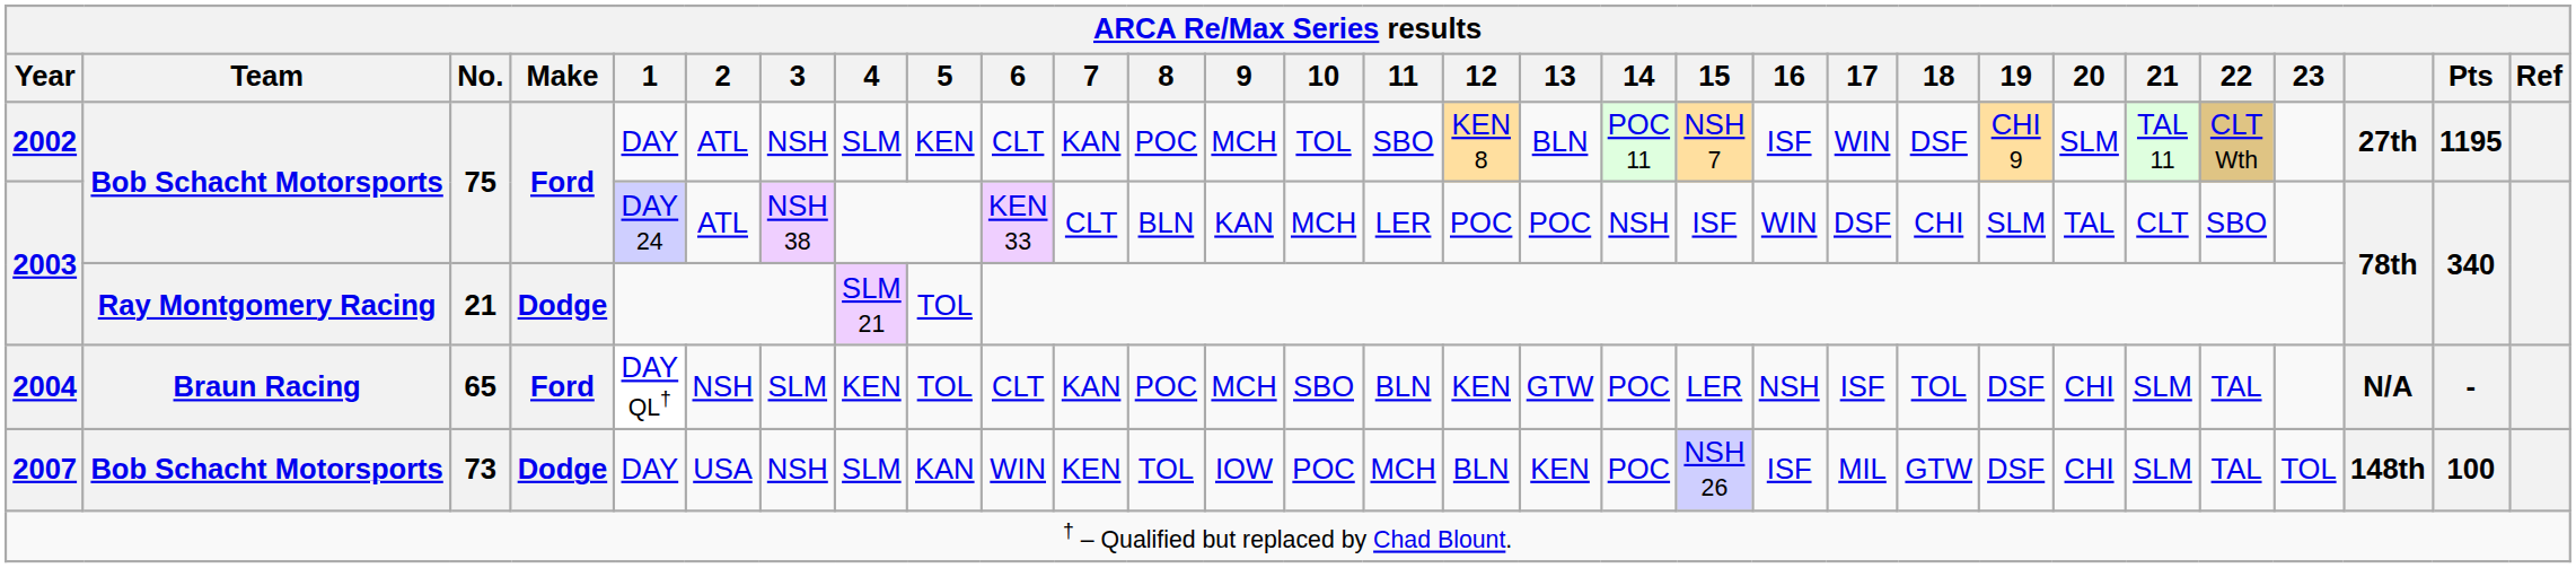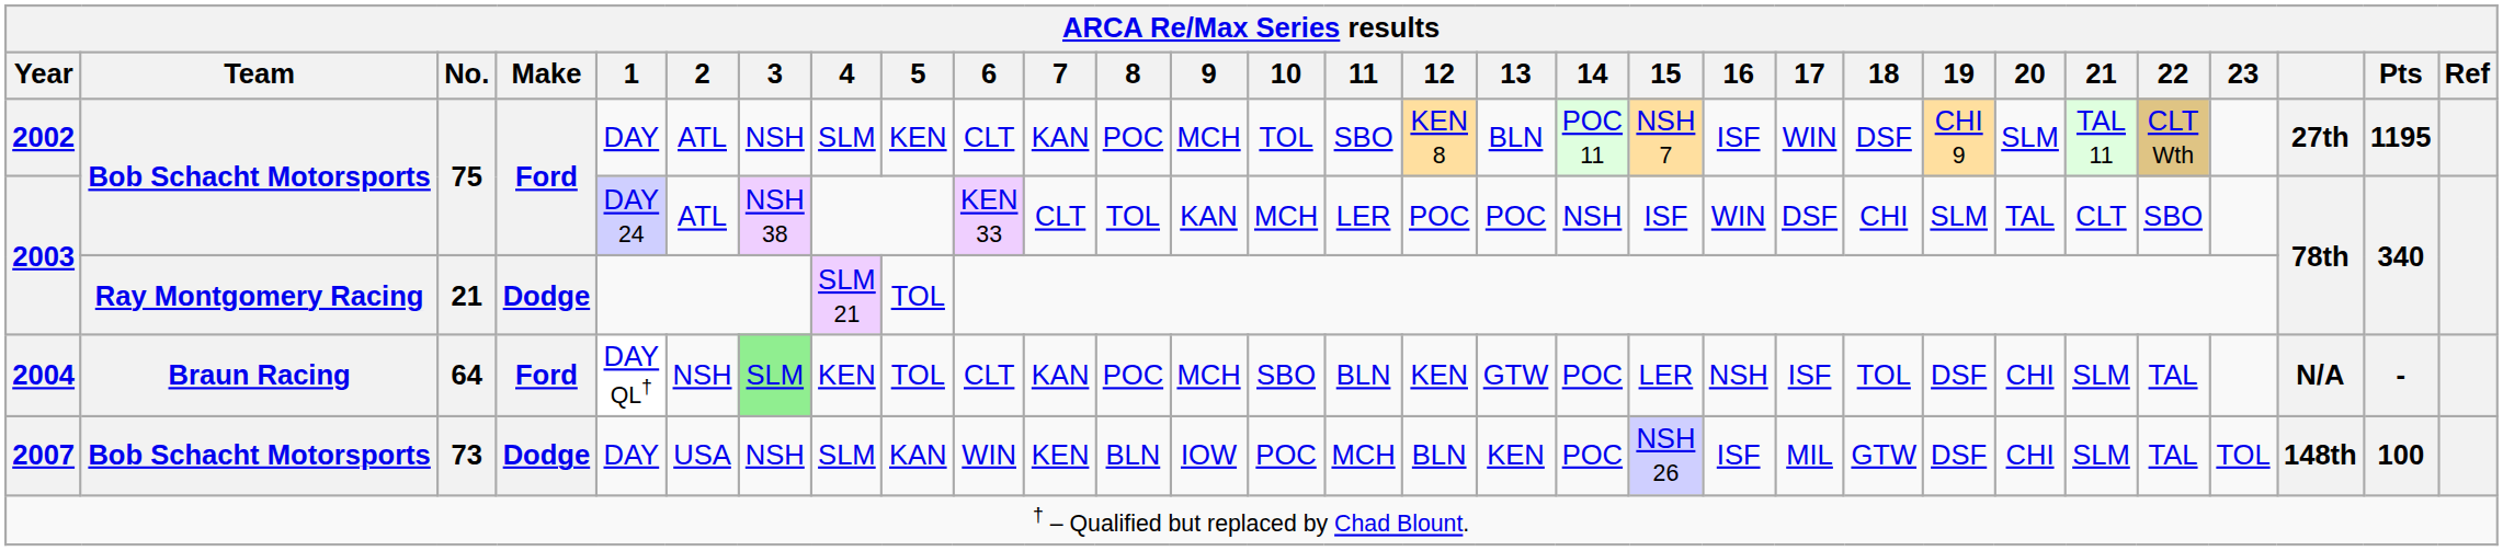2003 / Bob Schacht Motorsports | ARCA Re/Max Series results / 8: BLN -> TOL
2004 | ARCA Re/Max Series results / No.: 65 -> 64
2004 | ARCA Re/Max Series results / 3: no background -> lightgreen background
2007 | ARCA Re/Max Series results / 8: TOL -> BLN
